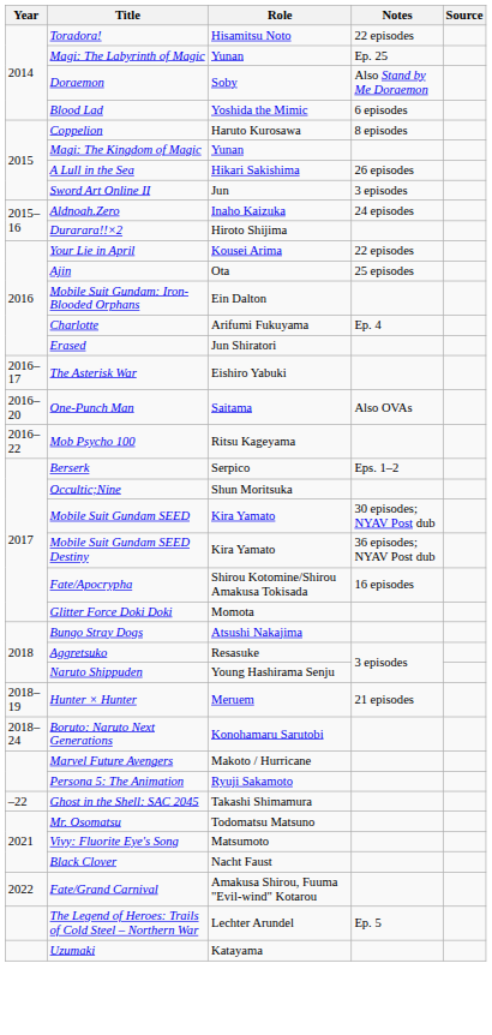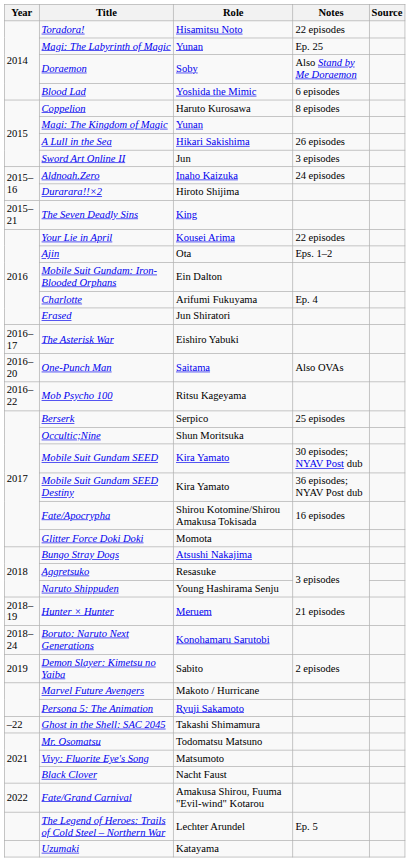+ row: 2015–21 | The Seven Deadly Sins | King
Ajin | Notes: 25 episodes -> Eps. 1–2
Berserk | Notes: Eps. 1–2 -> 25 episodes
+ row: 2019 | Demon Slayer: Kimetsu no Yaiba | Sabito | 2 episodes
